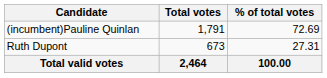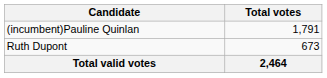- column: % of total votes | 72.69 | 27.31 | 100.00
